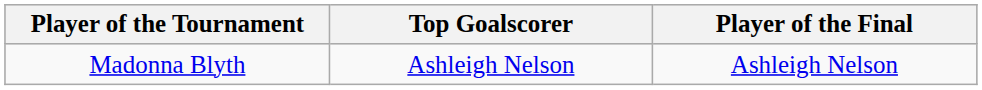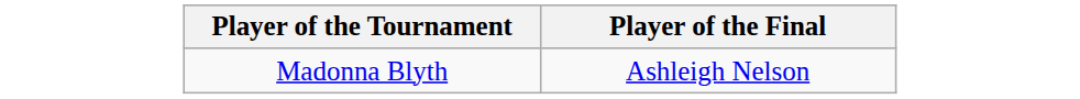- column: Top Goalscorer | Ashleigh Nelson
